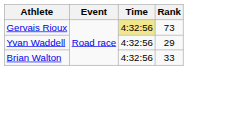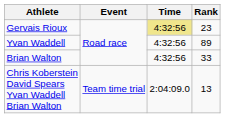Gervais Rioux | Rank: 73 -> 23
Yvan Waddell | Rank: 29 -> 89
+ row: Chris Koberstein David Spears Yvan Waddell Brian Walton | Team time trial | 2:04:09.0 | 13
